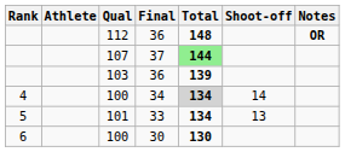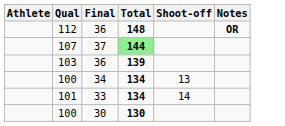- column: Rank | 4 | 5 | 6
100 / 34 | Total: lightgrey background -> no background
100 / 34 | Shoot-off: 14 -> 13
101 | Shoot-off: 13 -> 14
